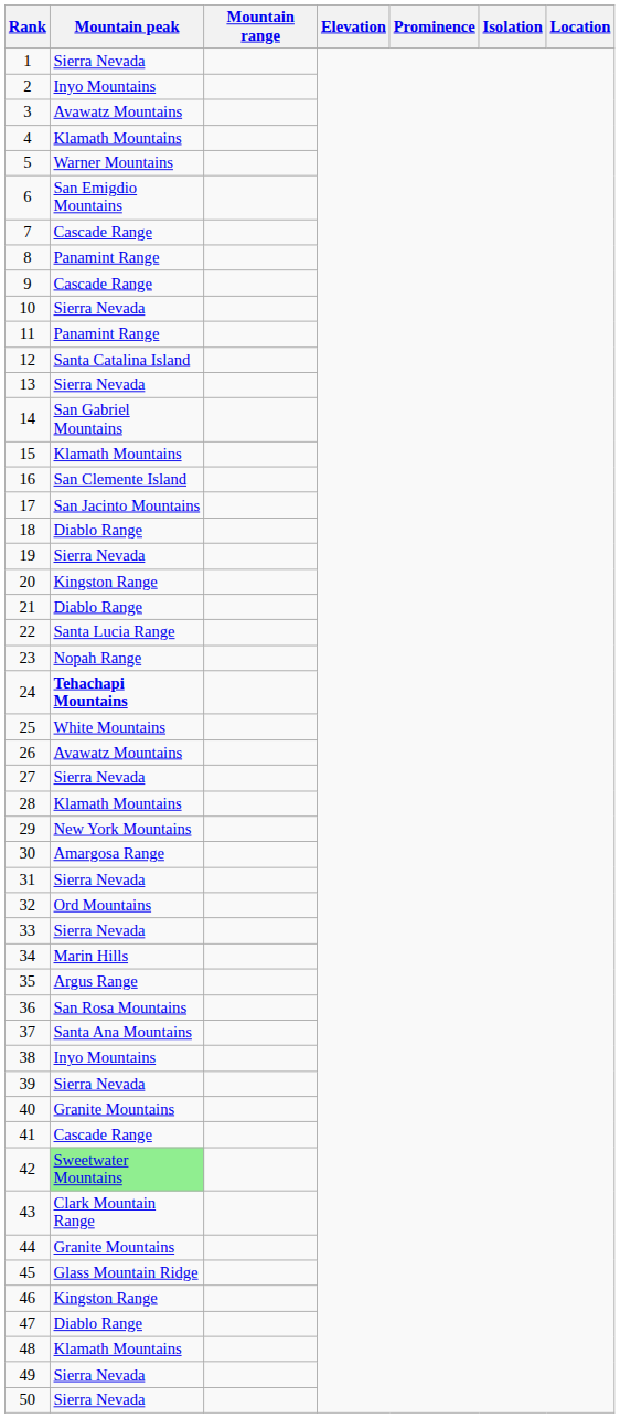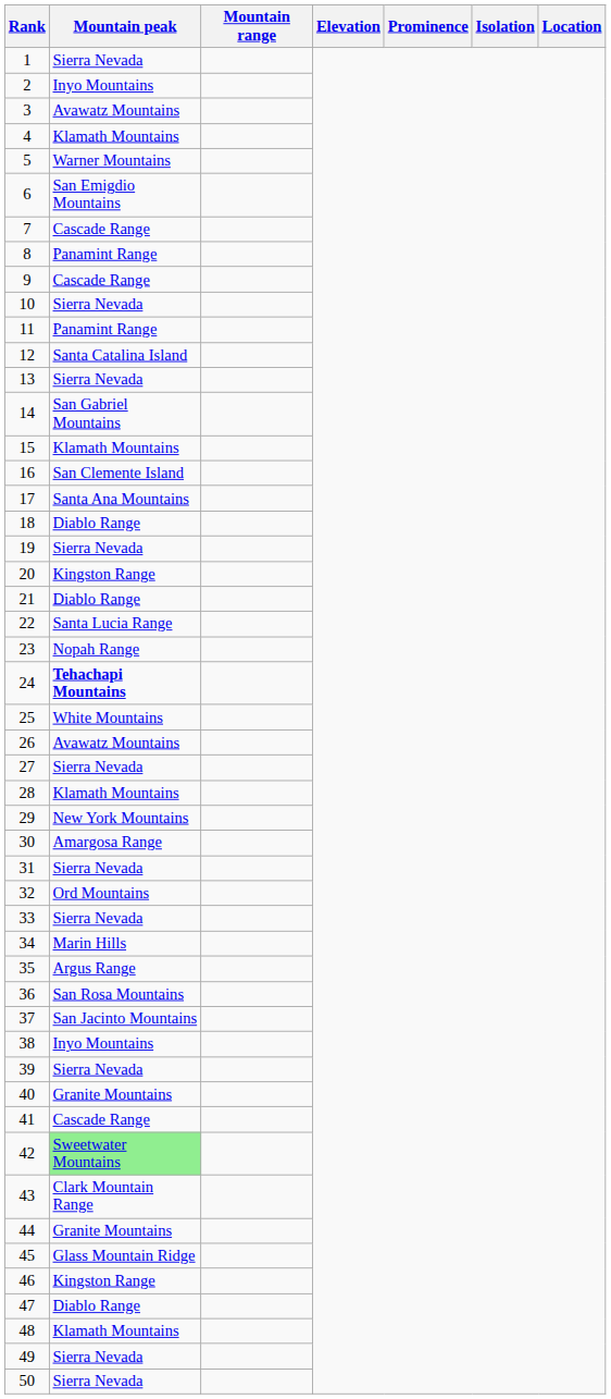17 | Mountain peak: San Jacinto Mountains -> Santa Ana Mountains
37 | Mountain peak: Santa Ana Mountains -> San Jacinto Mountains
